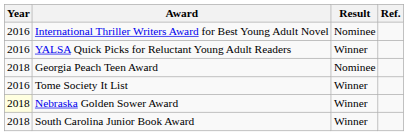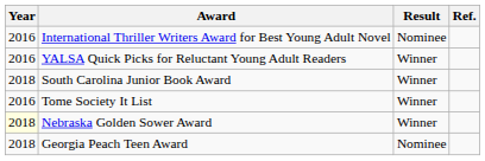rows swapped: South Carolina Junior Book Award <-> Georgia Peach Teen Award
